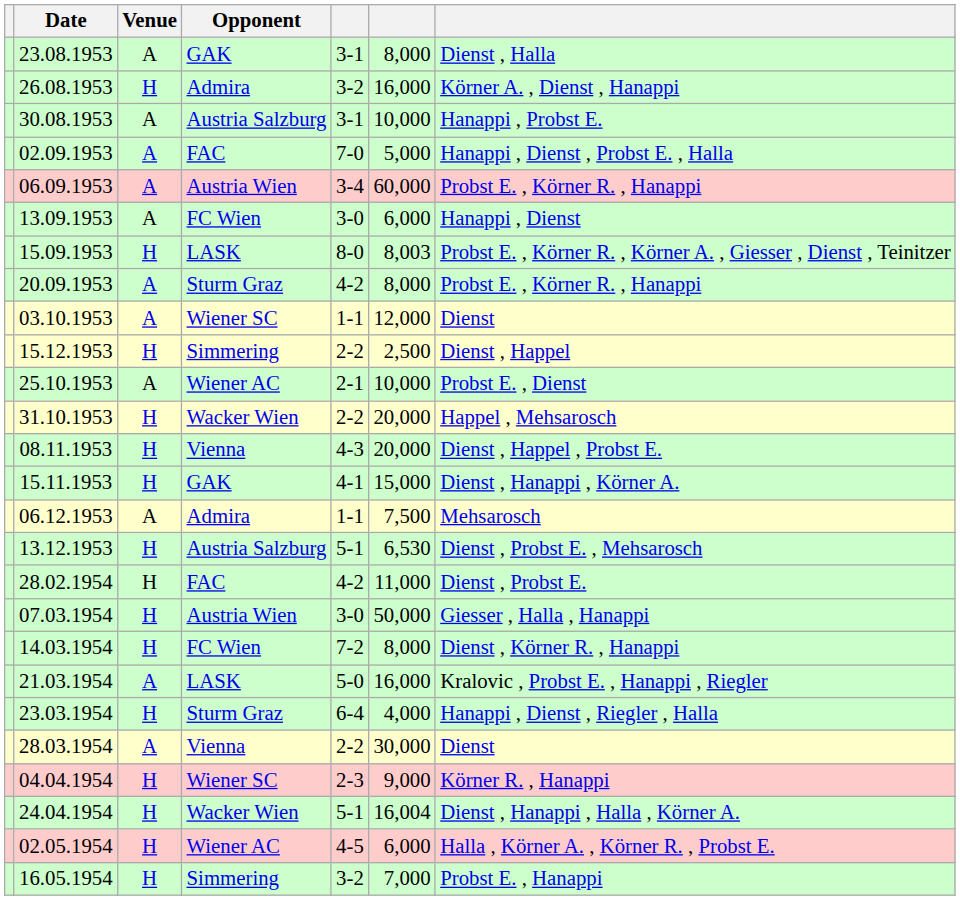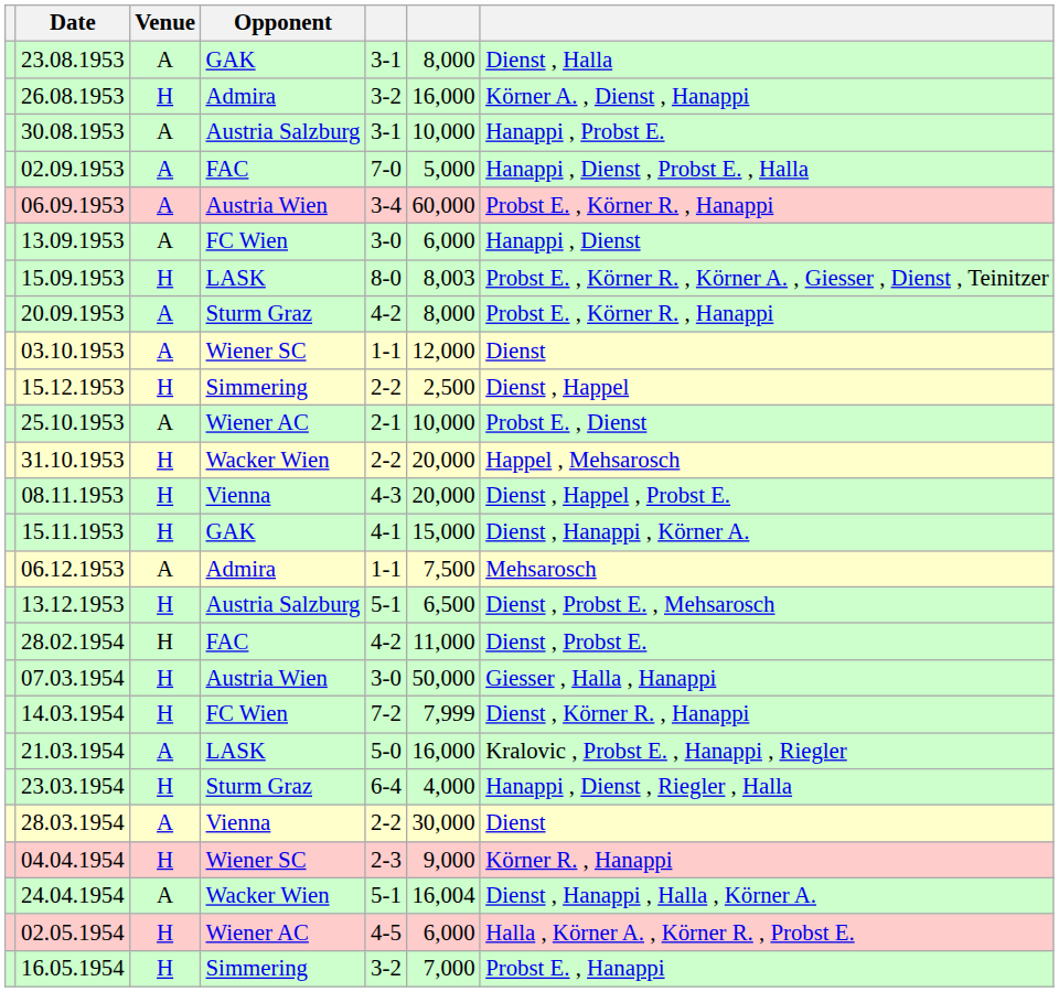13.12.1953 | column 6: 6,530 -> 6,500
14.03.1954 | column 6: 8,000 -> 7,999
24.04.1954 | Venue: H -> A
